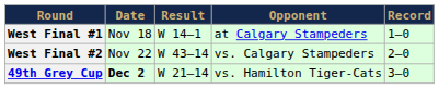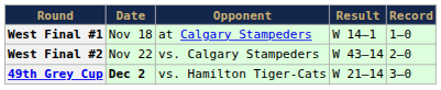columns swapped: Opponent <-> Result
